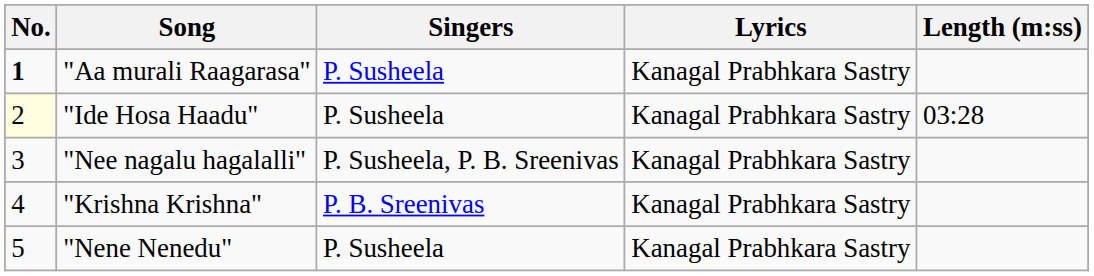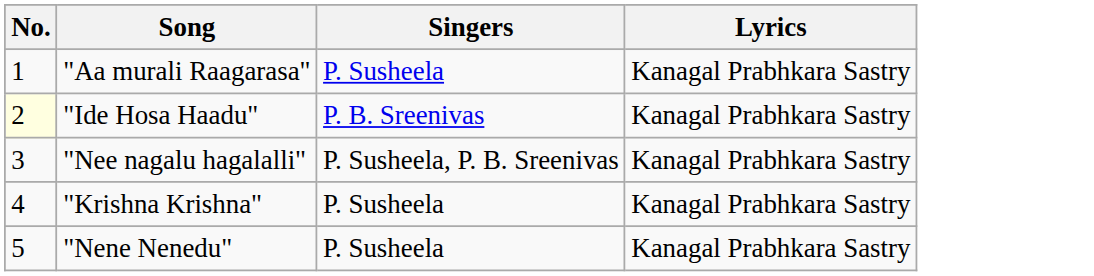- column: Length (m:ss) | 03:28
"Aa murali Raagarasa" | No.: bold -> normal
"Ide Hosa Haadu" | Singers: P. Susheela -> P. B. Sreenivas
"Krishna Krishna" | Singers: P. B. Sreenivas -> P. Susheela
